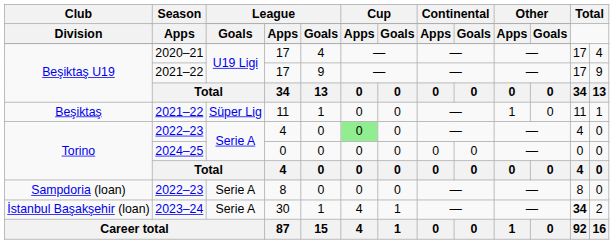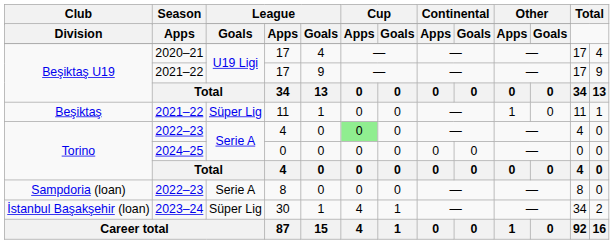30 | column 3: Serie A -> Süper Lig
30 | column 12: bold -> normal
